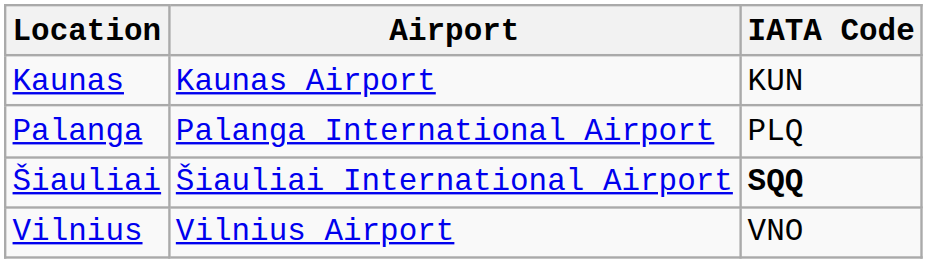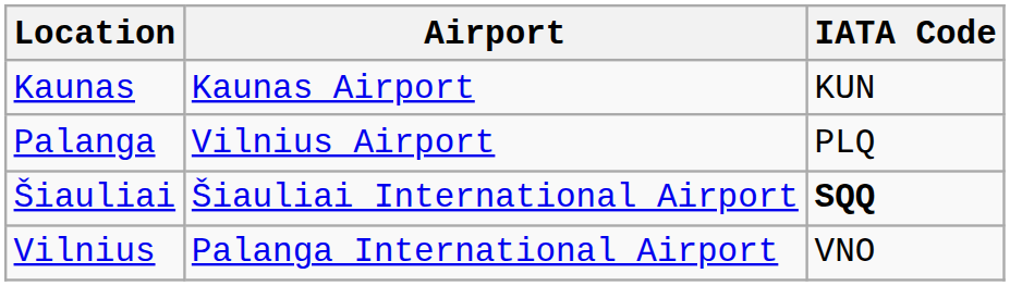Palanga | Airport: Palanga International Airport -> Vilnius Airport
Vilnius | Airport: Vilnius Airport -> Palanga International Airport
